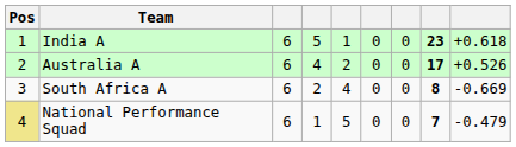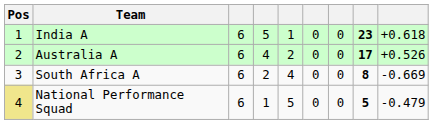National Performance Squad | column 8: 7 -> 5
